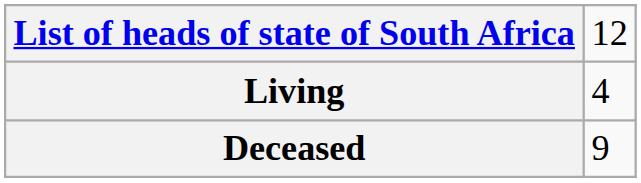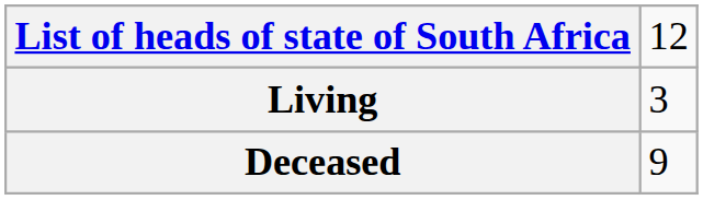Living | column 2: 4 -> 3
